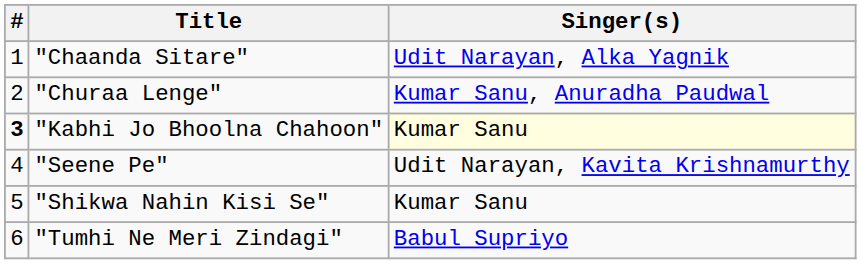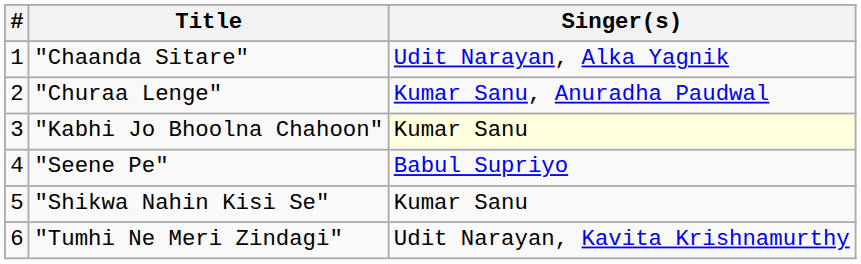"Kabhi Jo Bhoolna Chahoon" | #: bold -> normal
"Seene Pe" | Singer(s): Udit Narayan, Kavita Krishnamurthy -> Babul Supriyo
"Tumhi Ne Meri Zindagi" | Singer(s): Babul Supriyo -> Udit Narayan, Kavita Krishnamurthy
